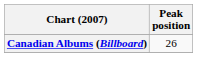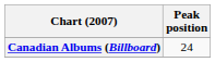Canadian Albums (Billboard) | Peak position: 26 -> 24
